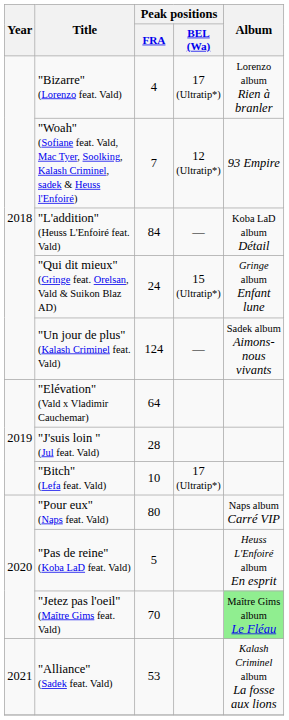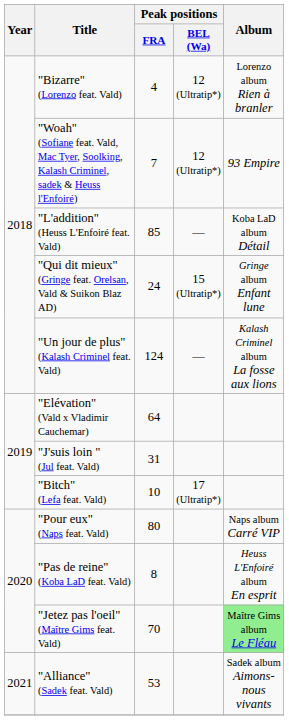"Bizarre" (Lorenzo feat. Vald) | Peak positions / BEL (Wa): 17 (Ultratip*) -> 12 (Ultratip*)
"L'addition" (Heuss L'Enfoiré feat. Vald) | Peak positions / FRA: 84 -> 85
"Un jour de plus" (Kalash Criminel feat. Vald) | Album: Sadek album Aimons-nous vivants -> Kalash Criminel album La fosse aux lions
"J'suis loin " (Jul feat. Vald) | Peak positions / FRA: 28 -> 31
"Pas de reine" (Koba LaD feat. Vald) | Peak positions / FRA: 5 -> 8
"Alliance" (Sadek feat. Vald) | Album: Kalash Criminel album La fosse aux lions -> Sadek album Aimons-nous vivants
